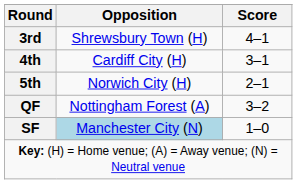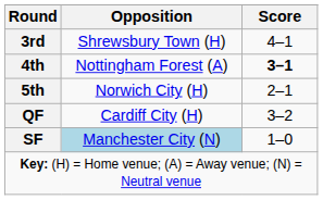4th | Opposition: Cardiff City (H) -> Nottingham Forest (A)
4th | Score: normal -> bold
QF | Opposition: Nottingham Forest (A) -> Cardiff City (H)
